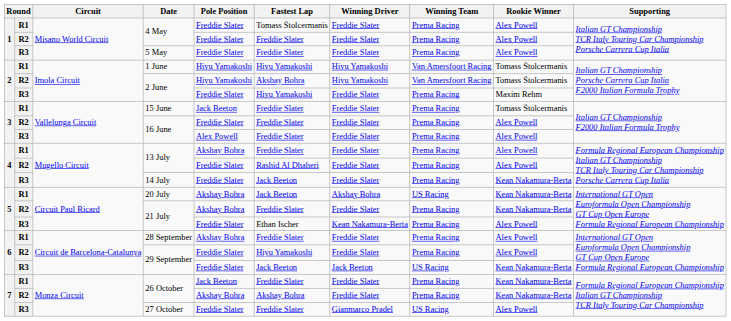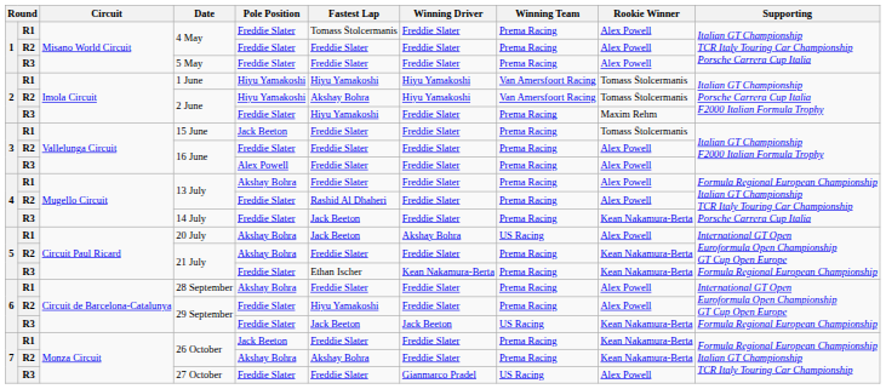20 July | Rookie Winner: Kean Nakamura-Berta -> Alex Powell
R3 / 21 July | Rookie Winner: Alex Powell -> Kean Nakamura-Berta
